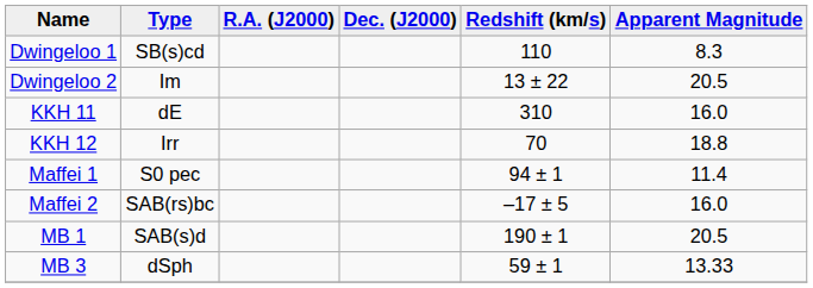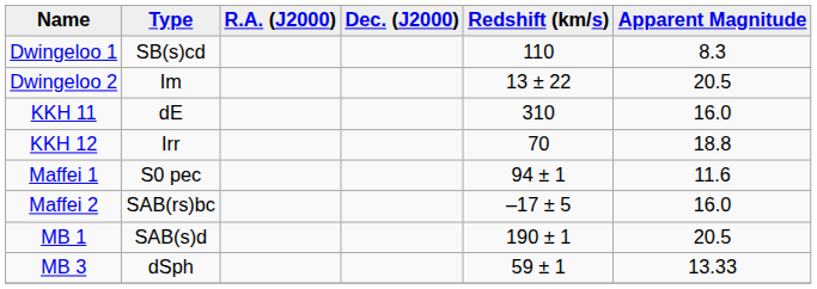Maffei 1 | Apparent Magnitude: 11.4 -> 11.6
